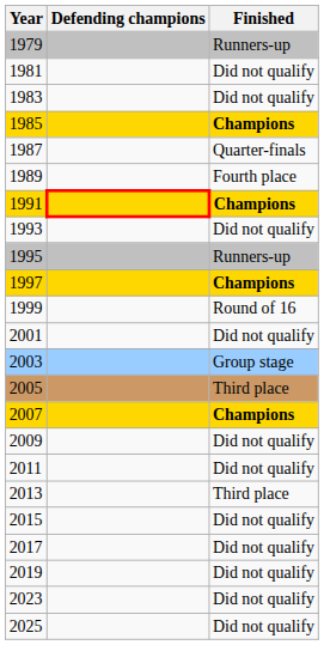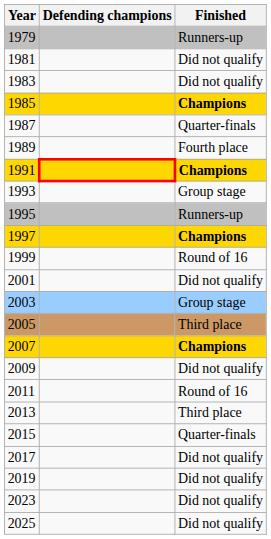1993 | Finished: Did not qualify -> Group stage
2011 | Finished: Did not qualify -> Round of 16
2015 | Finished: Did not qualify -> Quarter-finals
